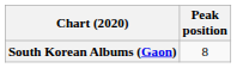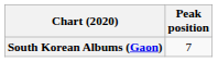South Korean Albums (Gaon) | Peak position: 8 -> 7
